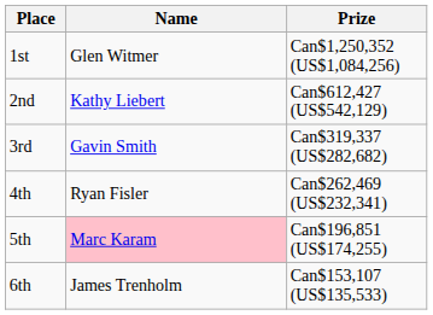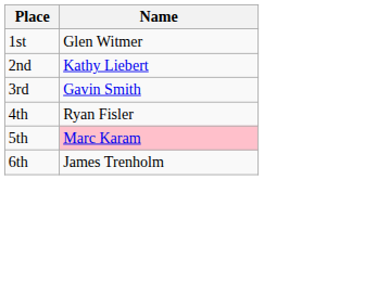- column: Prize | Can$1,250,352 (US$1,084,256) | Can$612,427 (US$542,129) | Can$319,337 (US$282,682) | Can$262,469 (US$232,341) | Can$196,851 (US$174,255) | Can$153,107 (US$135,533)
